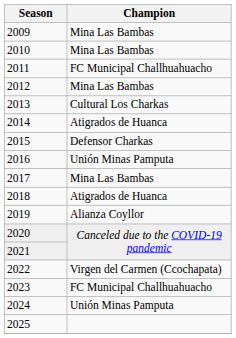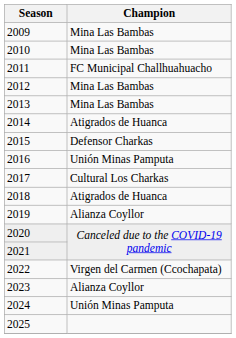2013 | Champion: Cultural Los Charkas -> Mina Las Bambas
2017 | Champion: Mina Las Bambas -> Cultural Los Charkas
2023 | Champion: FC Municipal Challhuahuacho -> Alianza Coyllor
